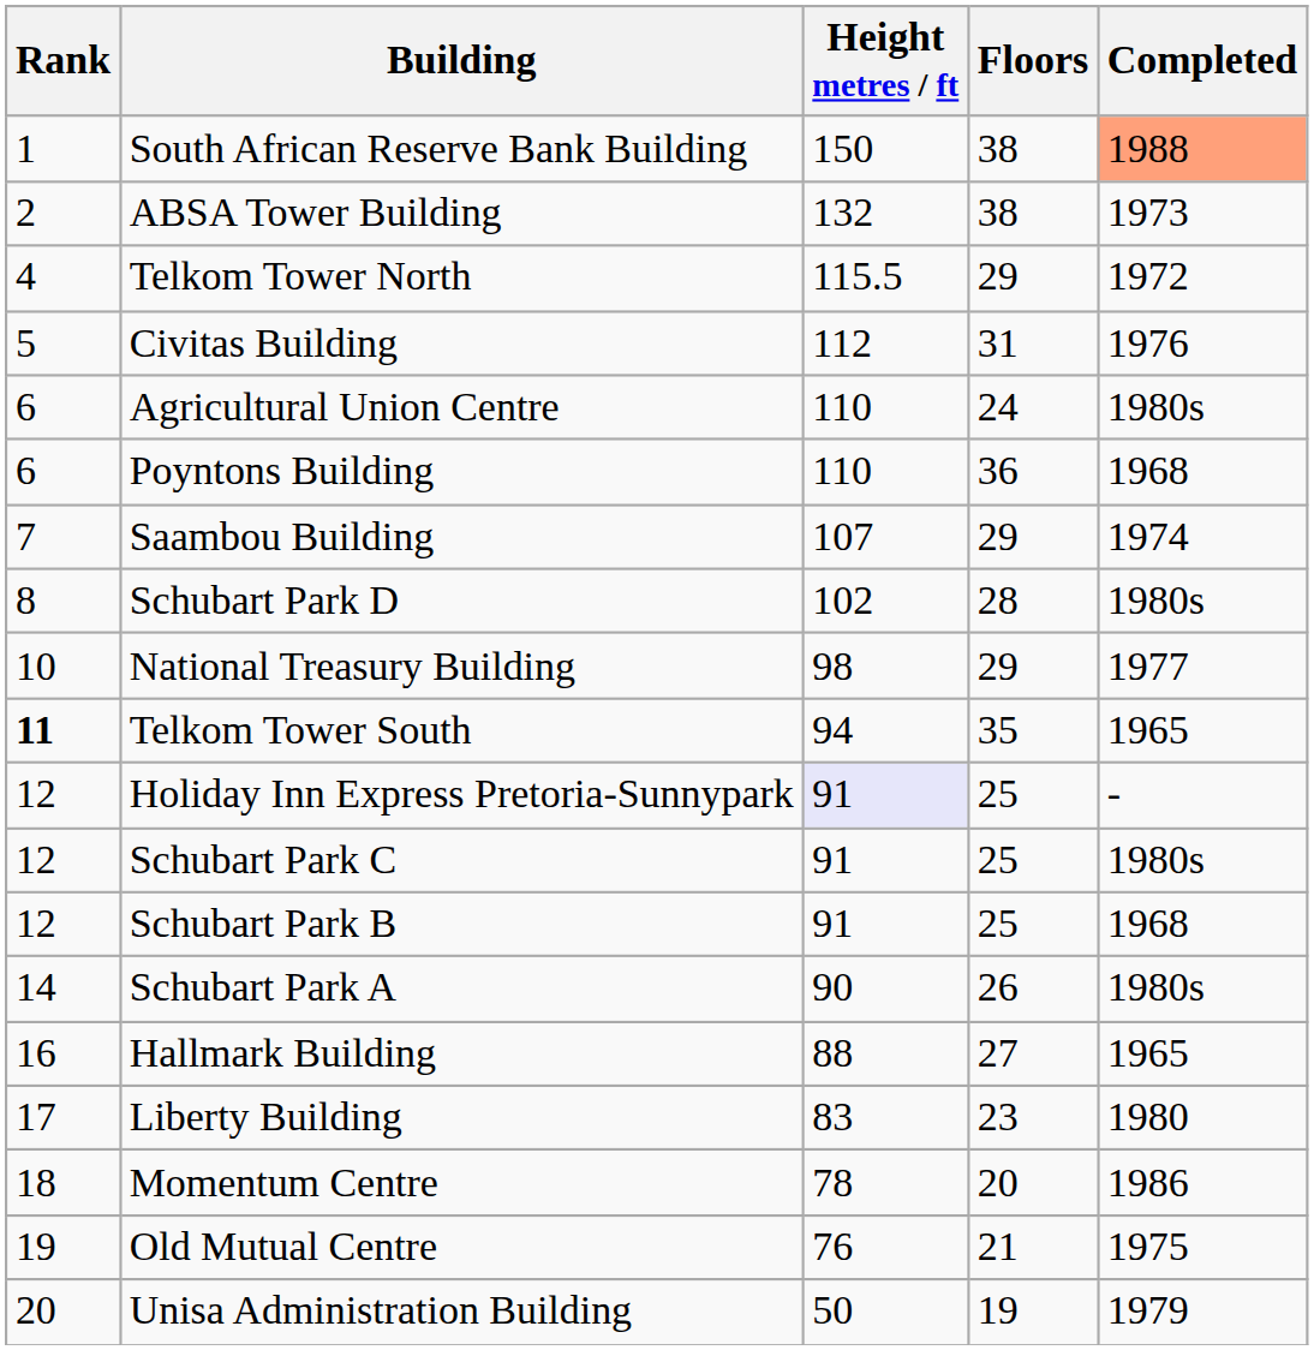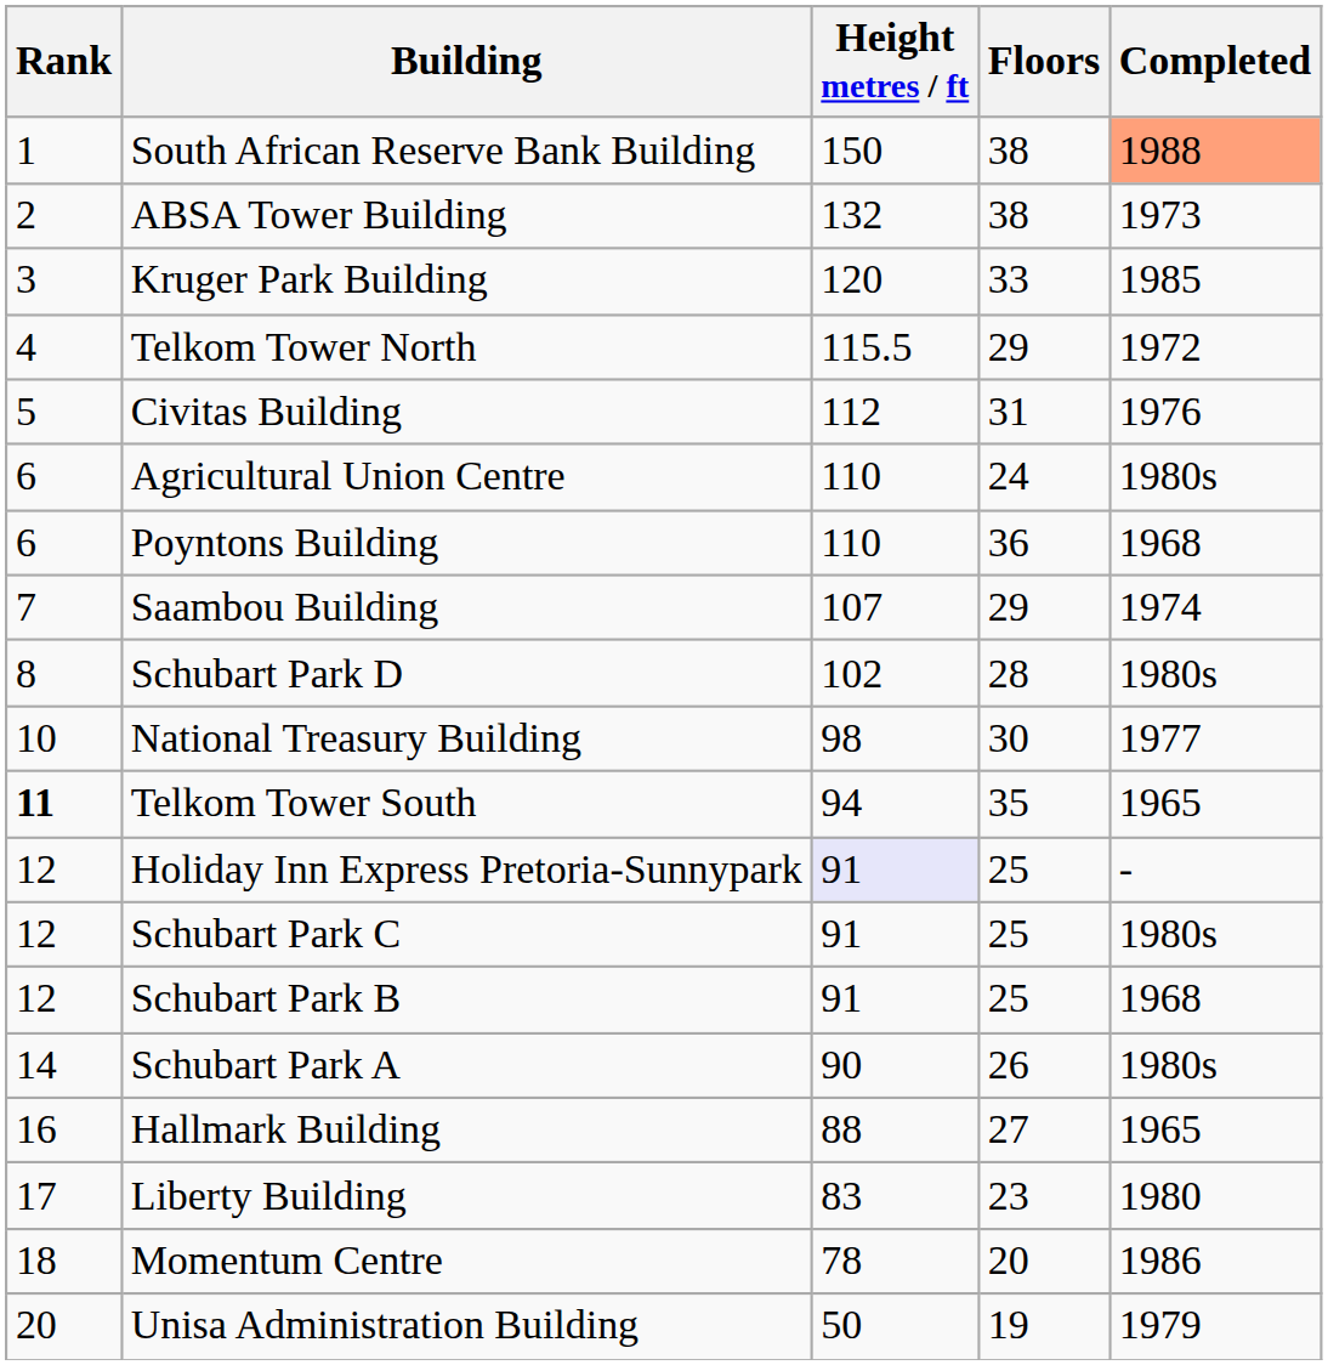+ row: 3 | Kruger Park Building | 120 | 33 | 1985
National Treasury Building | Floors: 29 -> 30
- row: 19 | Old Mutual Centre | 76 | 21 | 1975
